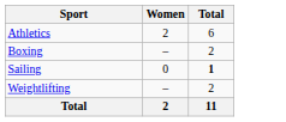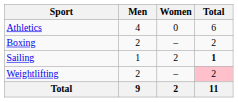+ column: Men | 4 | 2 | 1 | 2 | 9
Athletics | Women: 2 -> 0
Sailing | Women: 0 -> 2
Weightlifting | Total: no background -> pink background
